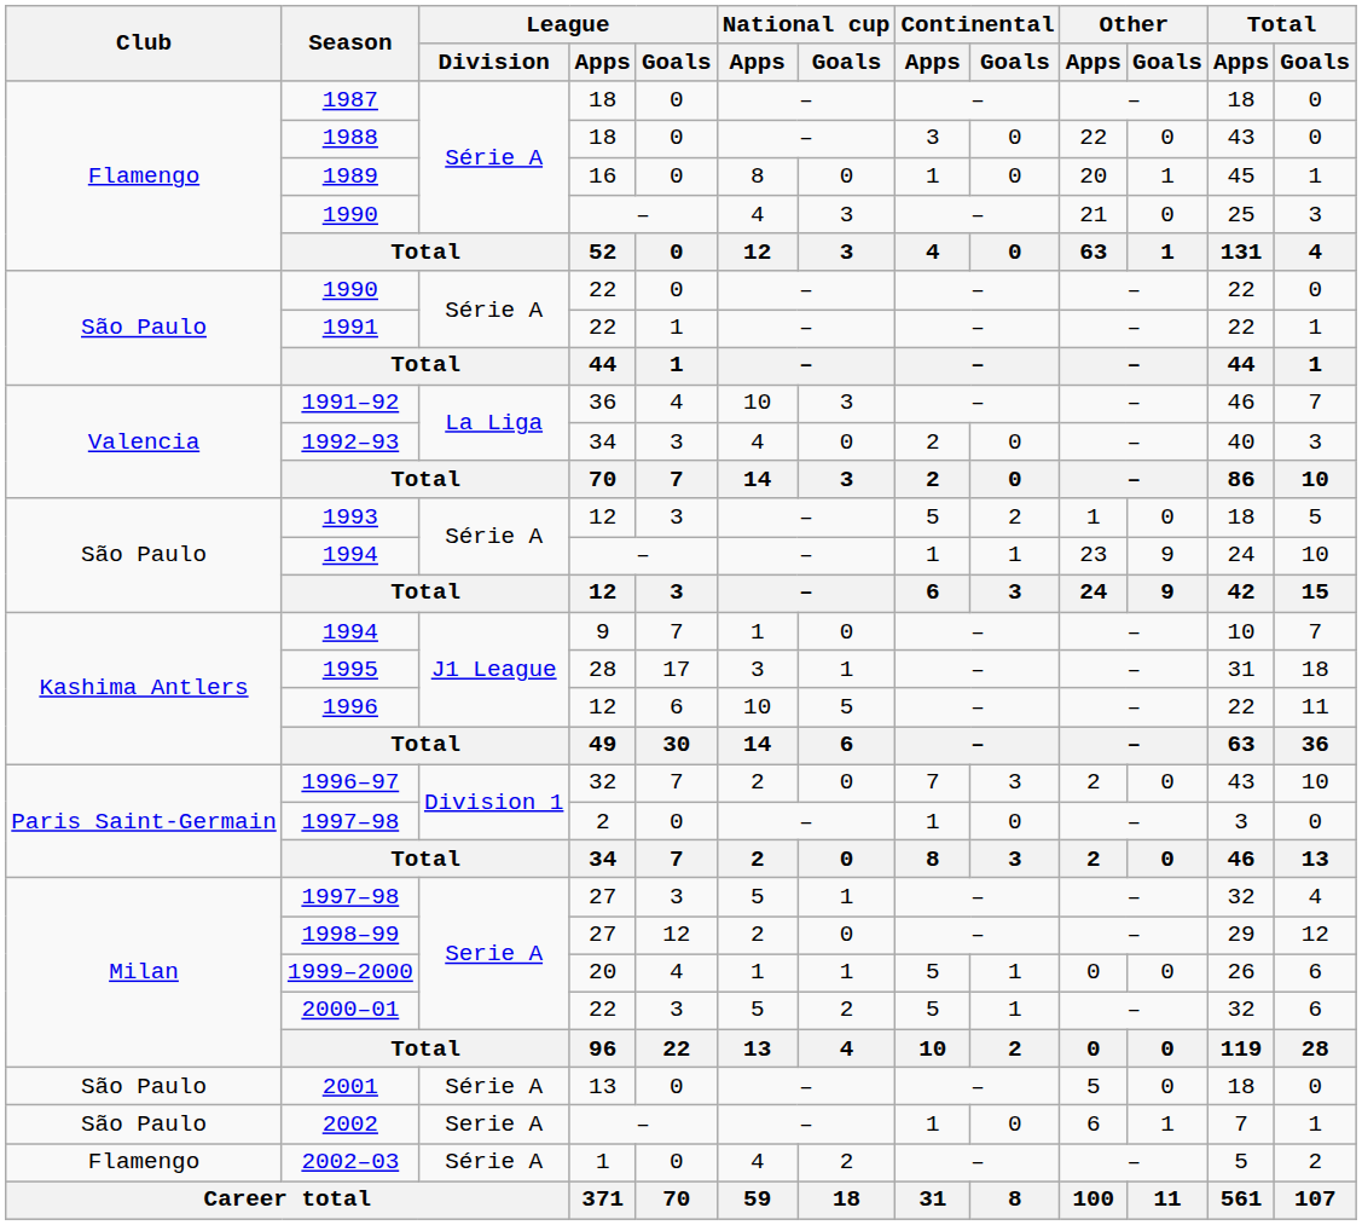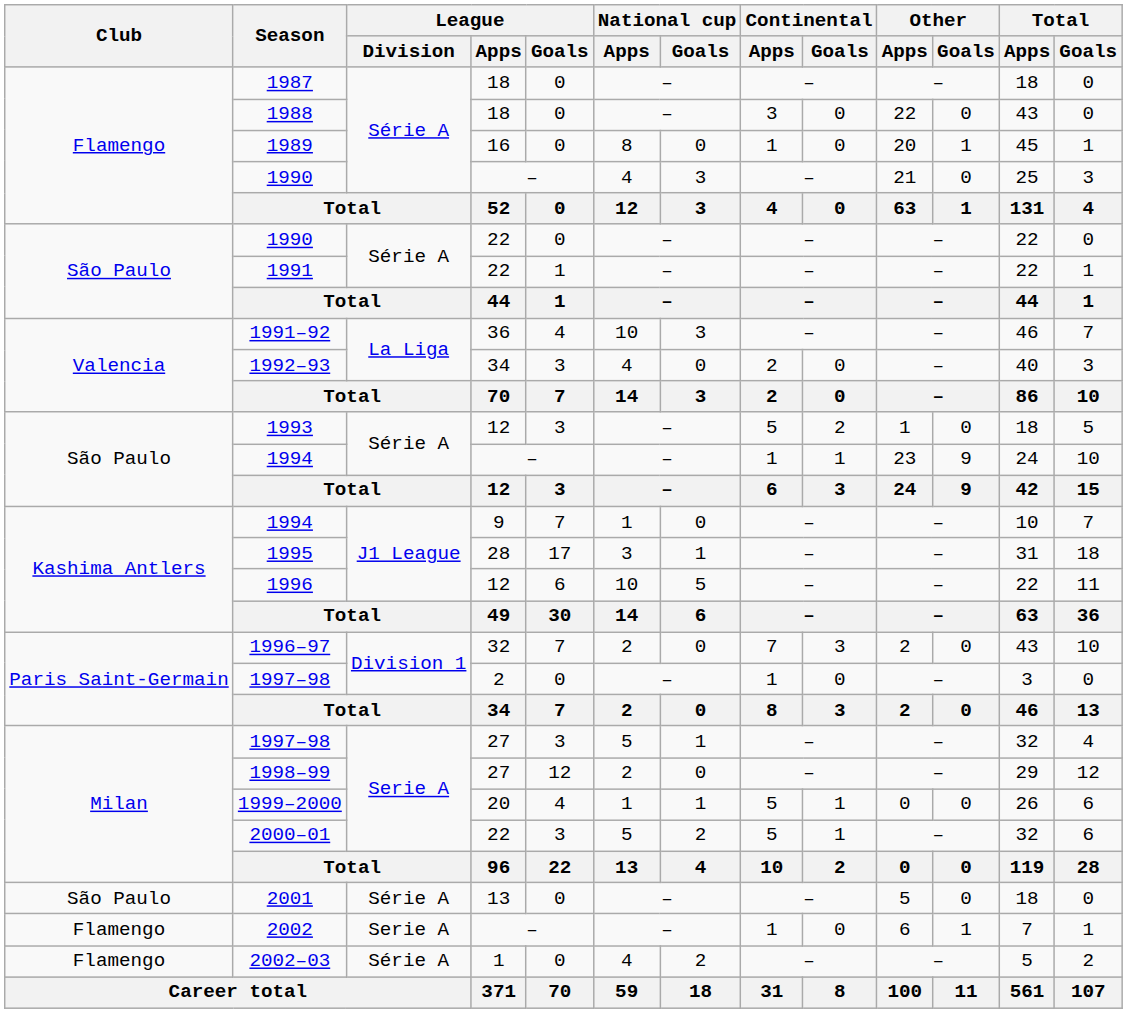2002 | Club: São Paulo -> Flamengo
